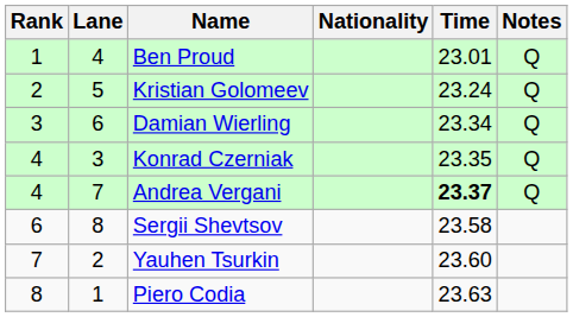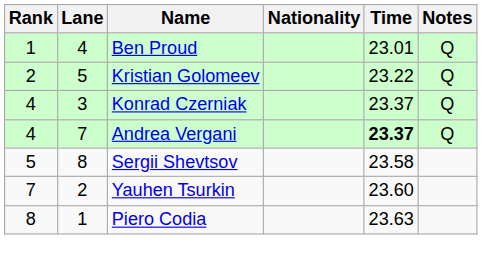Kristian Golomeev | Time: 23.24 -> 23.22
- row: 3 | 6 | Damian Wierling | 23.34 | Q
Konrad Czerniak | Time: 23.35 -> 23.37
Sergii Shevtsov | Rank: 6 -> 5
